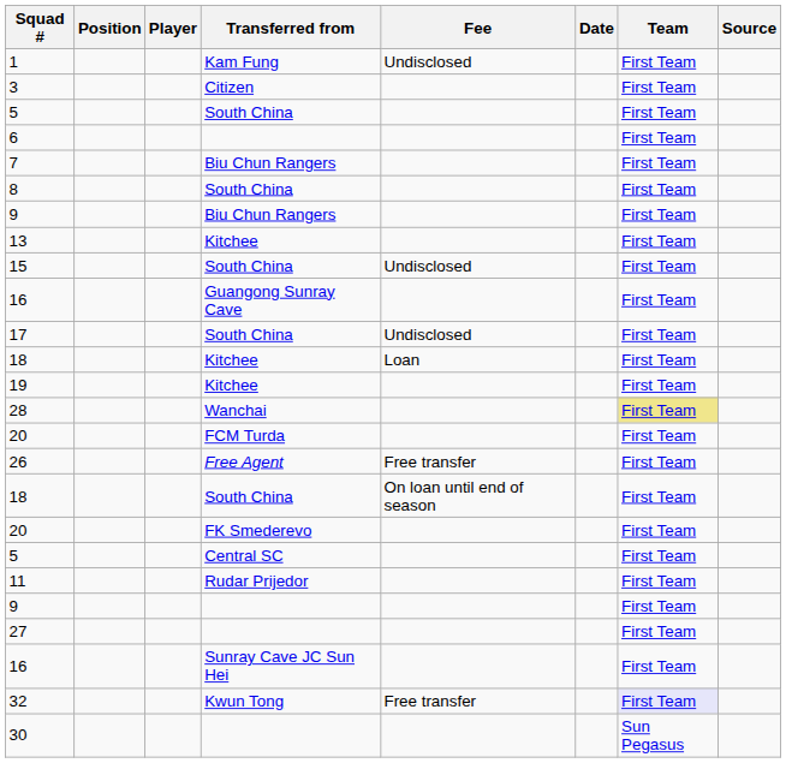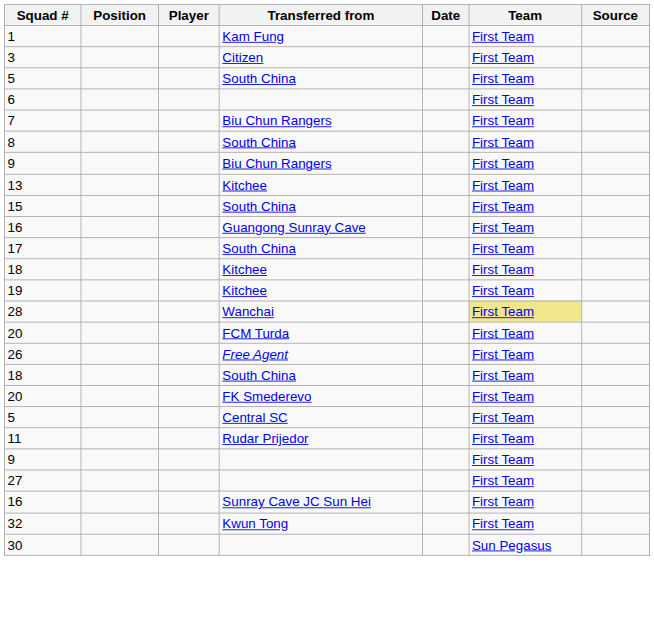- column: Fee | Undisclosed | Undisclosed | Undisclosed | Loan | Free transfer | On loan until end of season | Free transfer
32 | Team: lavender background -> no background
